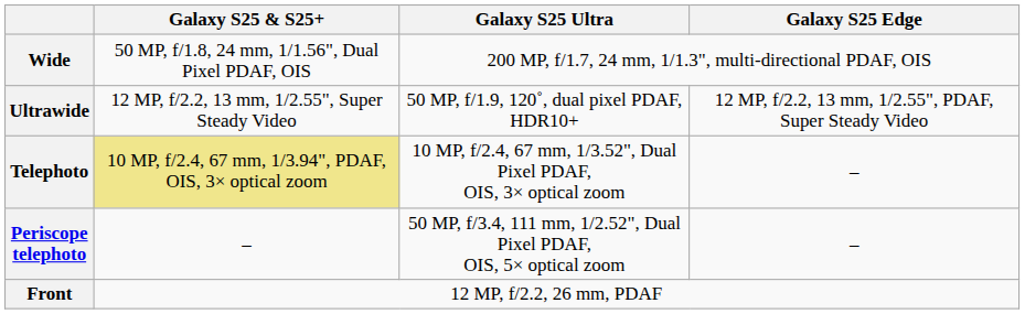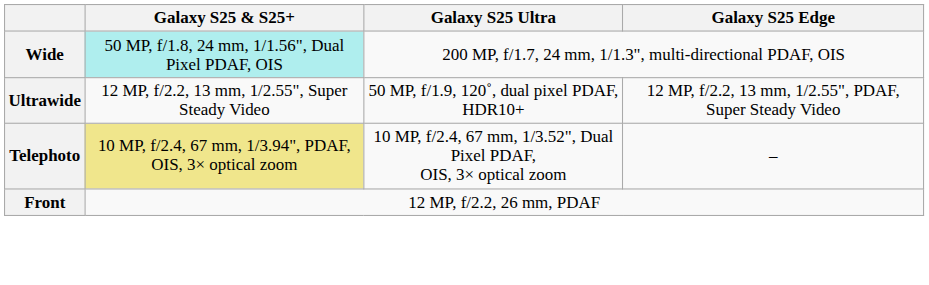Wide | Galaxy S25 & S25+: no background -> paleturquoise background
- row: Periscope telephoto | – | 50 MP, f/3.4, 111 mm, 1/2.52", Dual Pixel PDAF, OIS, 5× optical zoom | –
